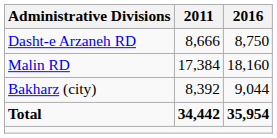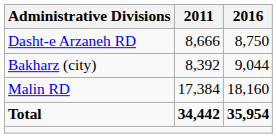rows swapped: Malin RD <-> Bakharz (city)
